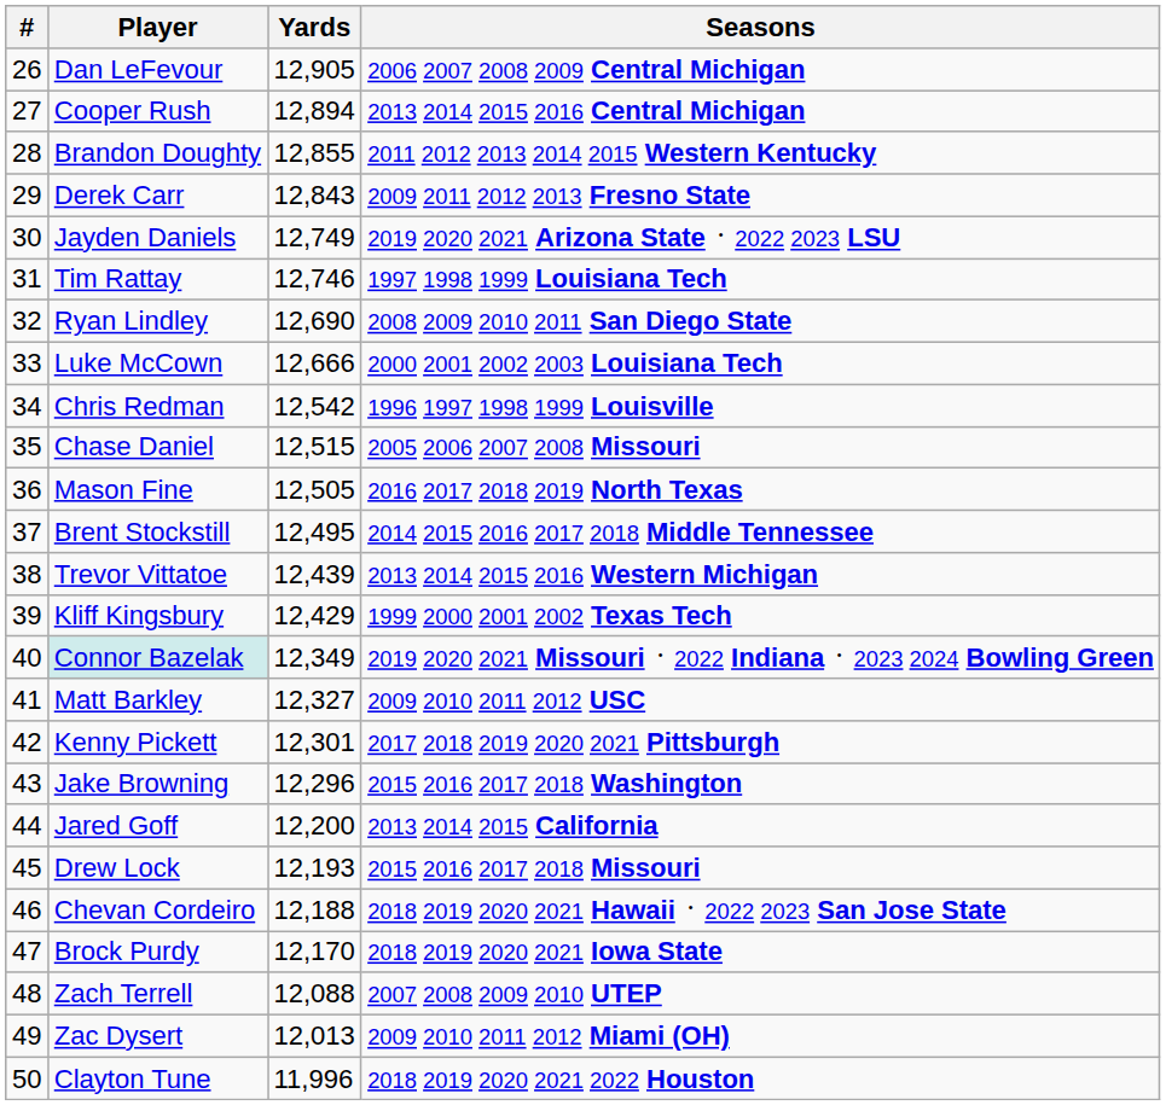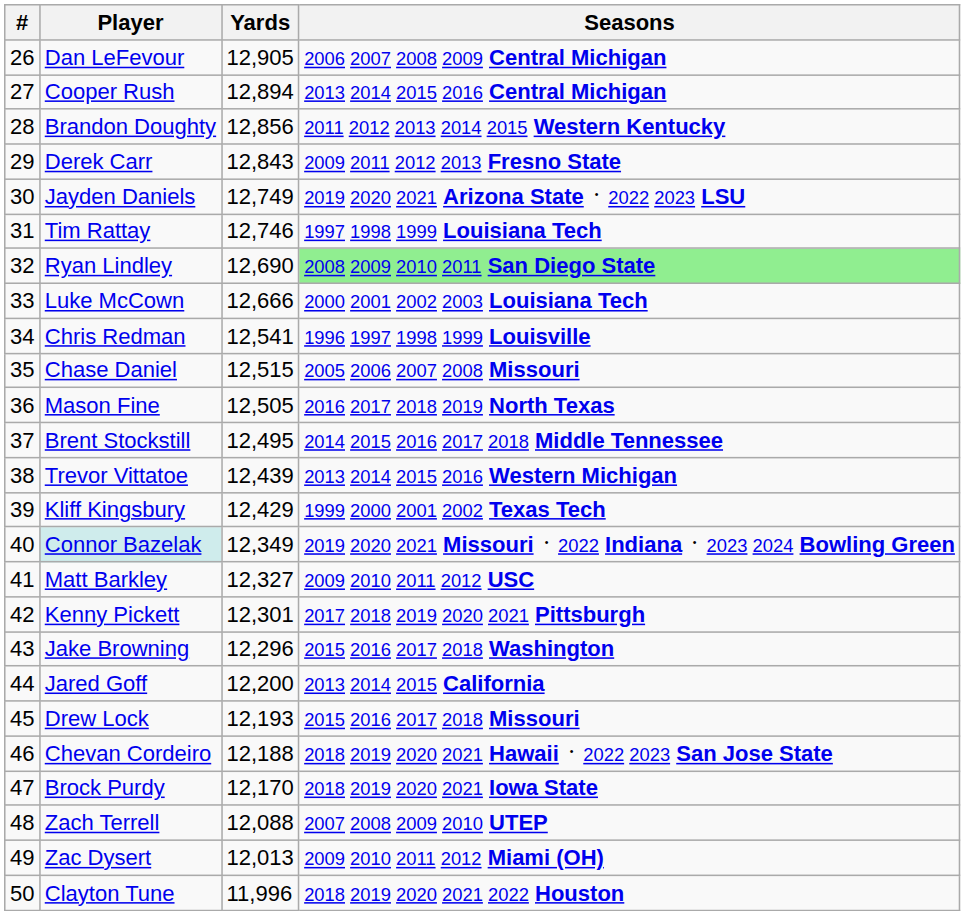Brandon Doughty | Yards: 12,855 -> 12,856
Ryan Lindley | Seasons: no background -> lightgreen background
Chris Redman | Yards: 12,542 -> 12,541
